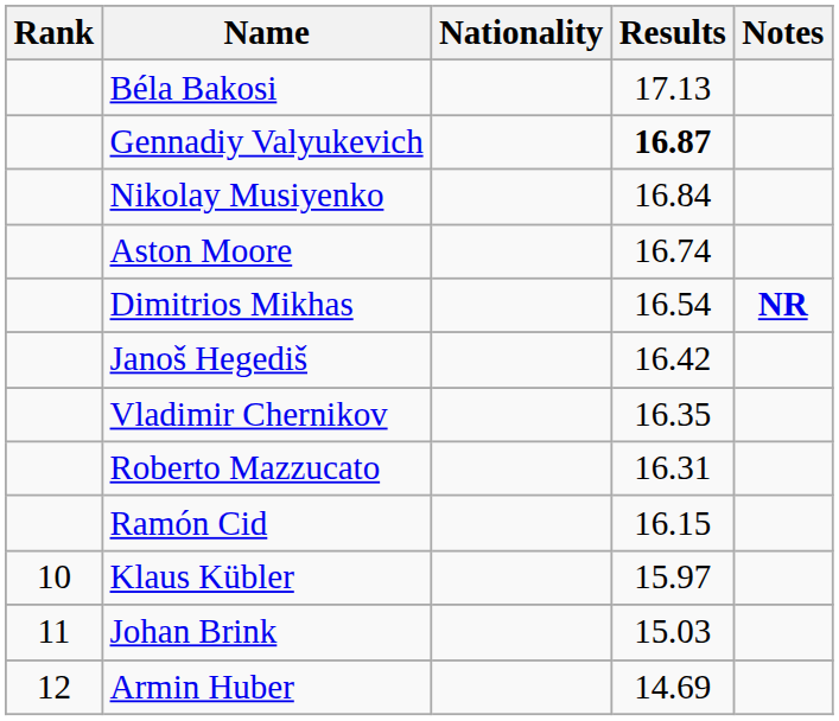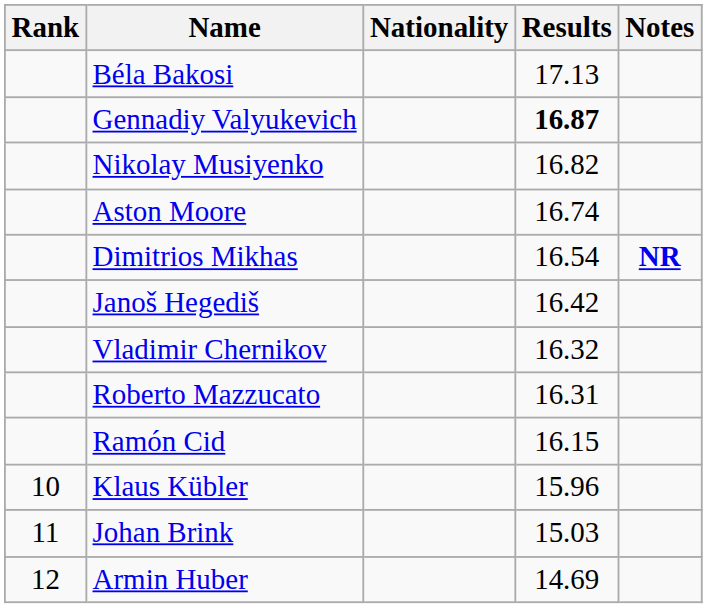Nikolay Musiyenko | Results: 16.84 -> 16.82
Vladimir Chernikov | Results: 16.35 -> 16.32
Klaus Kübler | Results: 15.97 -> 15.96
